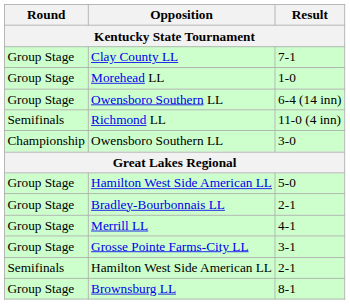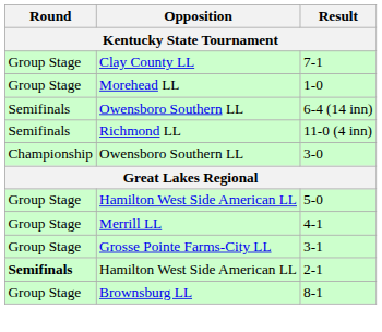6-4 (14 inn) | Round: Group Stage -> Semifinals
- row: Group Stage | Bradley-Bourbonnais LL | 2-1
Hamilton West Side American LL / 2-1 | Round: normal -> bold
